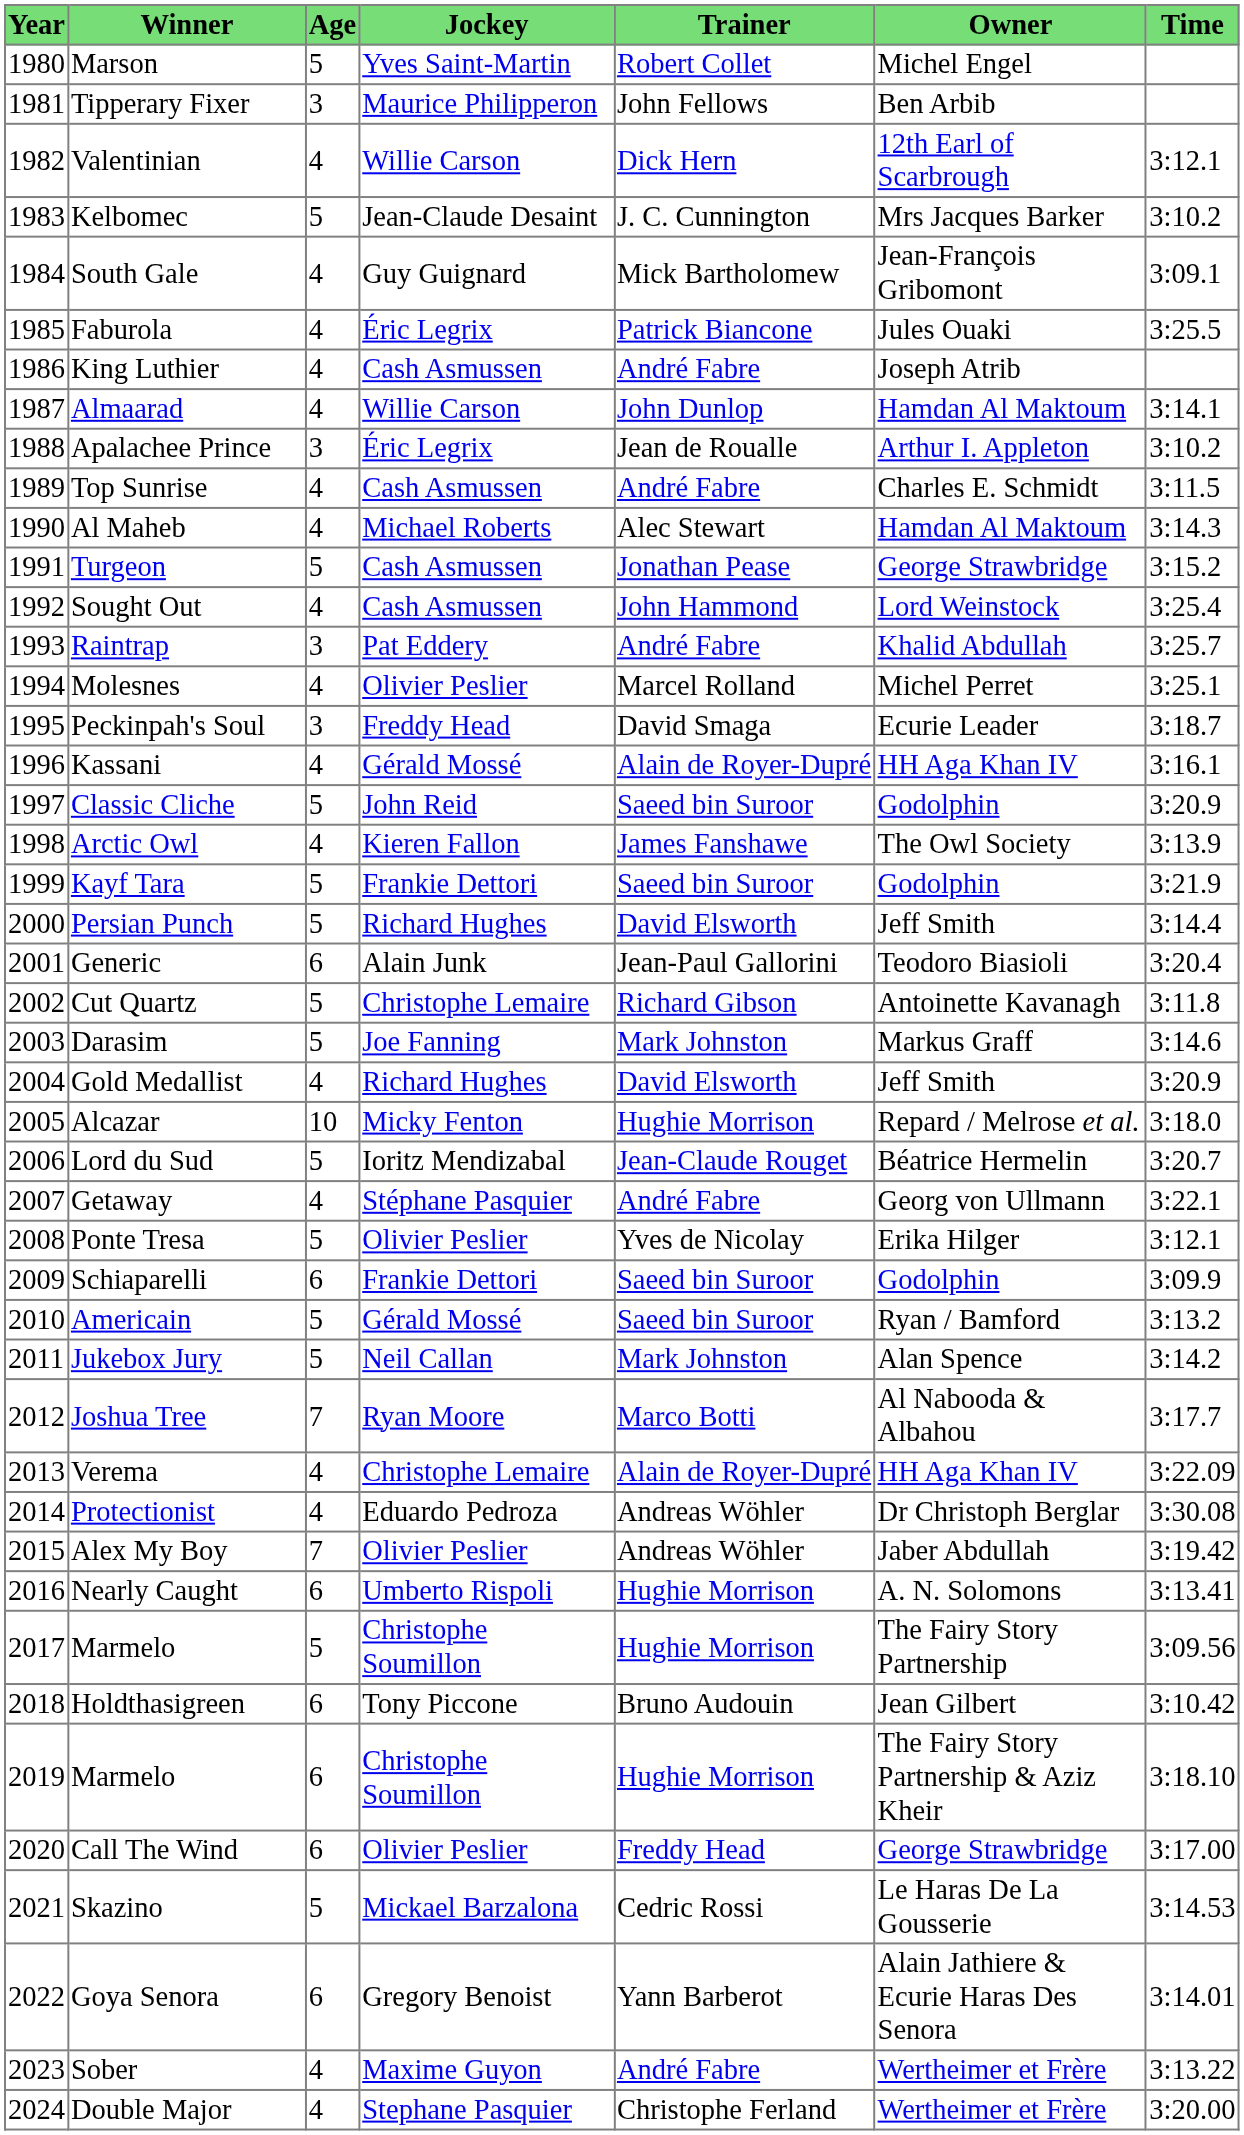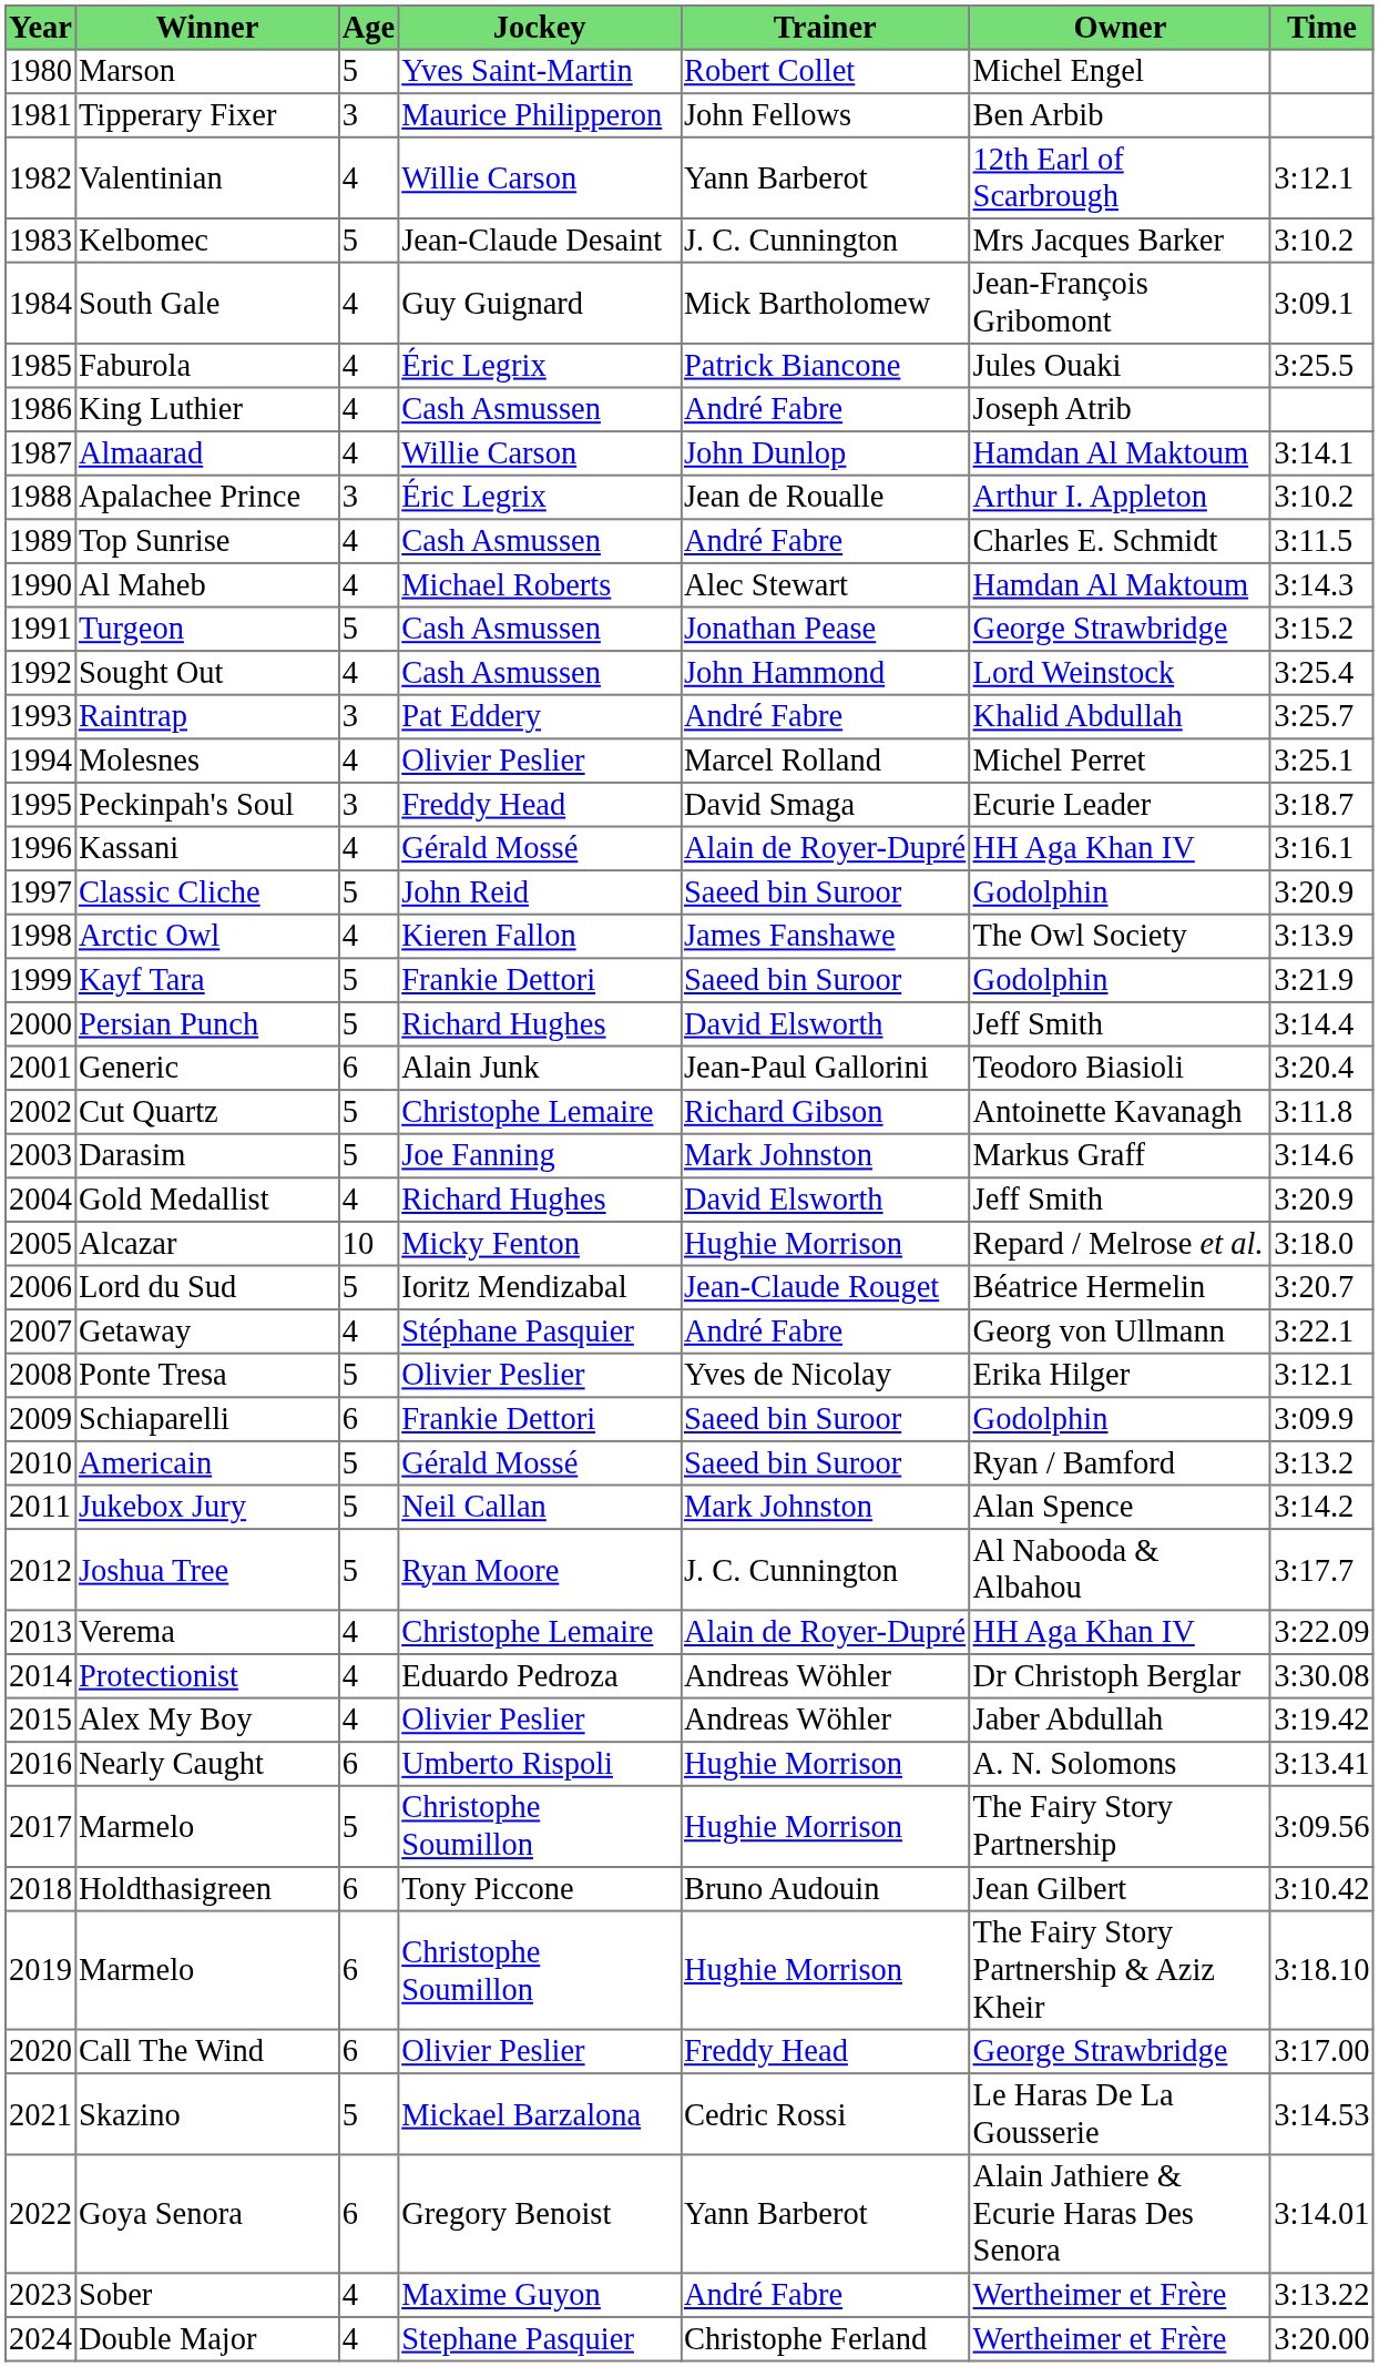Valentinian | Trainer: Dick Hern -> Yann Barberot
Joshua Tree | Age: 7 -> 5
Joshua Tree | Trainer: Marco Botti -> J. C. Cunnington
Alex My Boy | Age: 7 -> 4
